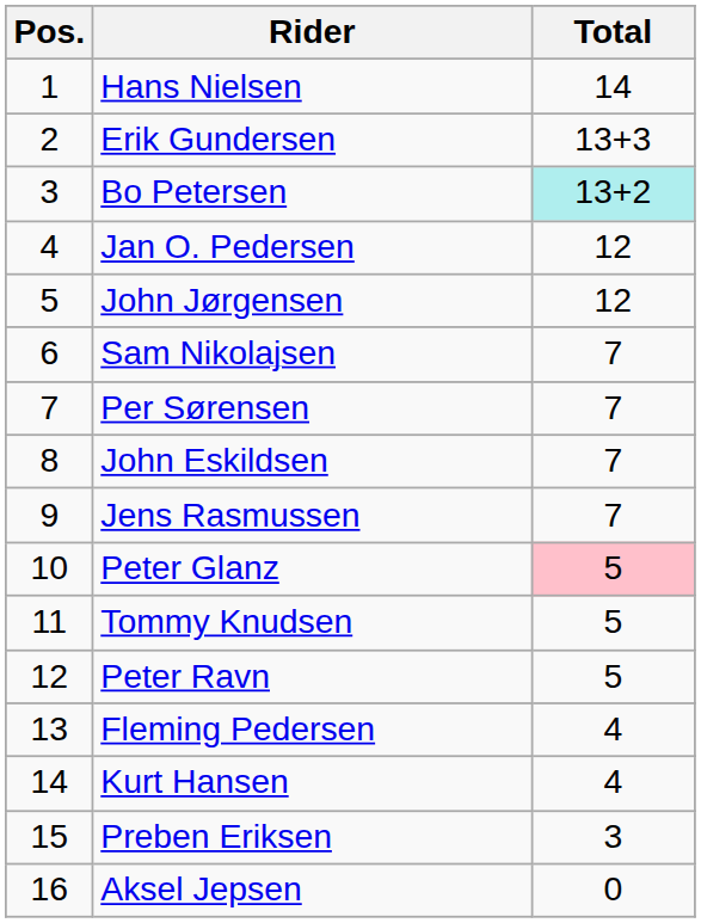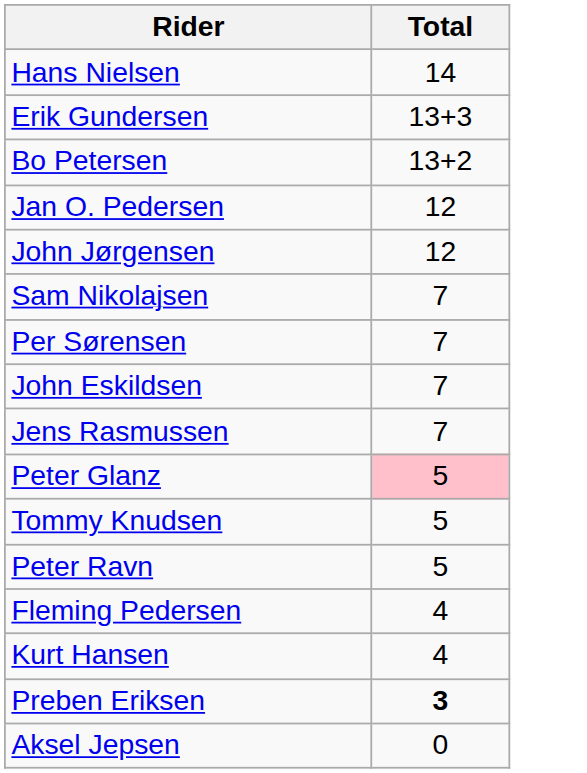- column: Pos. | 1 | 2 | 3 | 4 | 5 | 6 | 7 | 8 | 9 | 10 | 11 | 12 | 13 | 14 | 15 | 16
Bo Petersen | Total: paleturquoise background -> no background
Preben Eriksen | Total: normal -> bold
